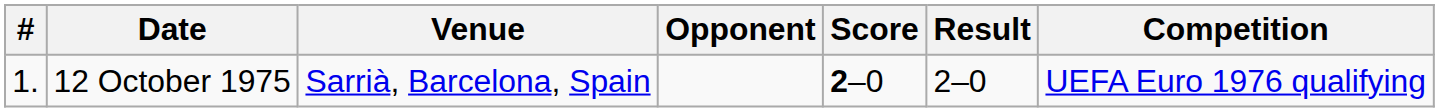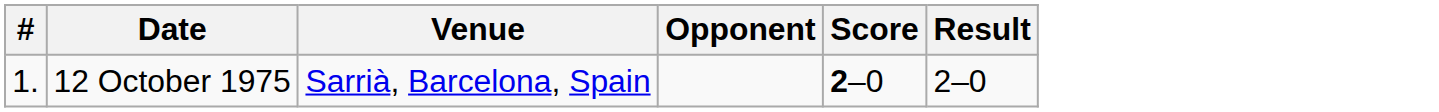- column: Competition | UEFA Euro 1976 qualifying
